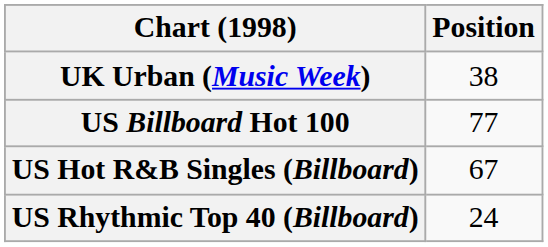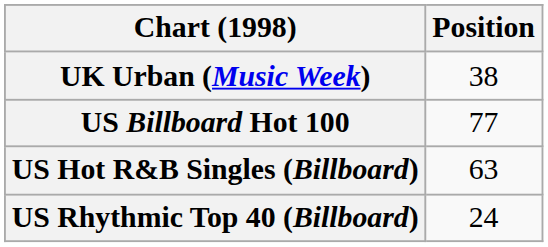US Hot R&B Singles (Billboard) | Position: 67 -> 63
